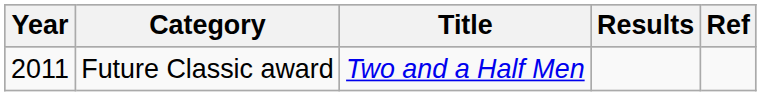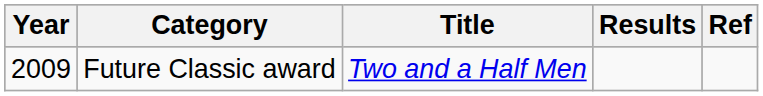Future Classic award | Year: 2011 -> 2009
